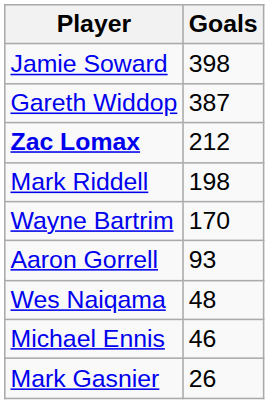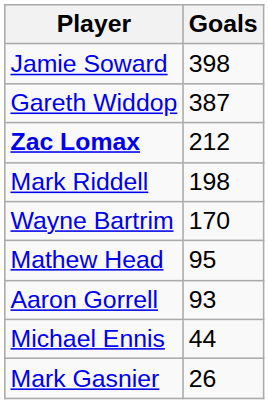+ row: Mathew Head | 95
- row: Wes Naiqama | 48
Michael Ennis | Goals: 46 -> 44
